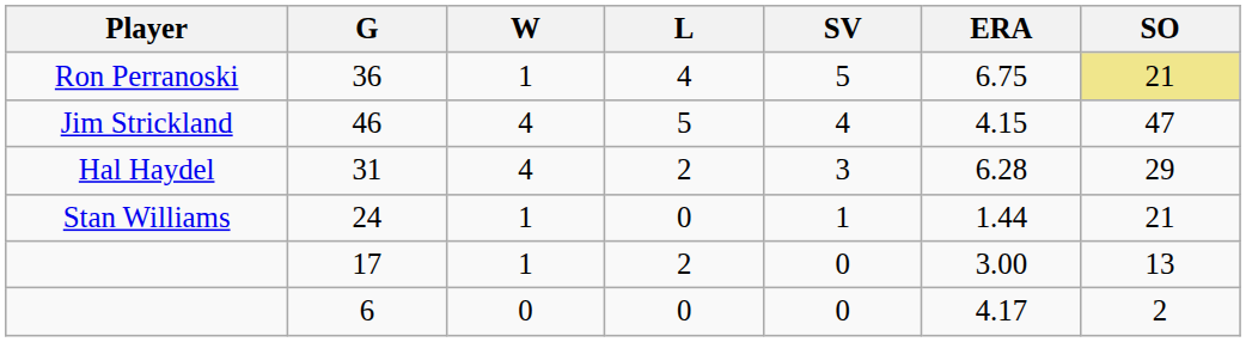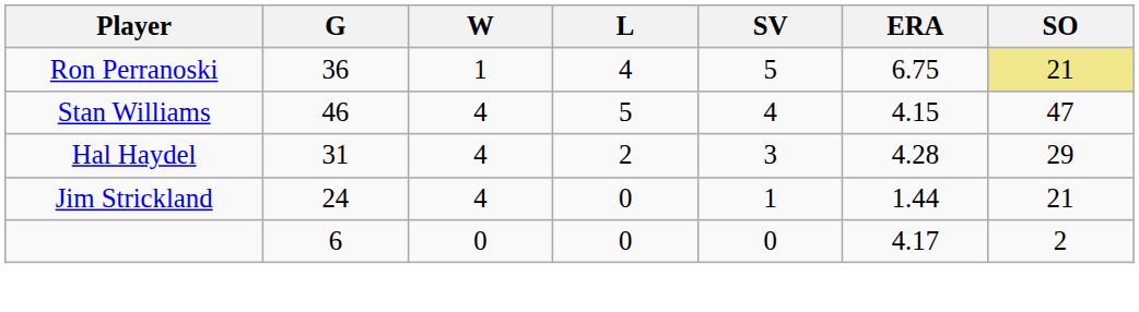46 | Player: Jim Strickland -> Stan Williams
31 | ERA: 6.28 -> 4.28
24 | Player: Stan Williams -> Jim Strickland
24 | W: 1 -> 4
- row: 17 | 1 | 2 | 0 | 3.00 | 13
